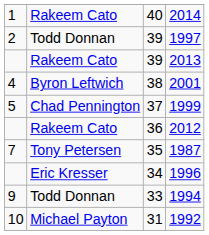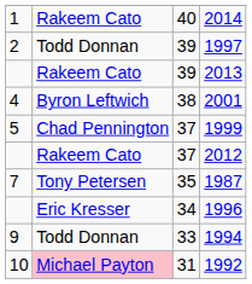2012 | column 3: 36 -> 37
1992 | column 2: no background -> pink background
